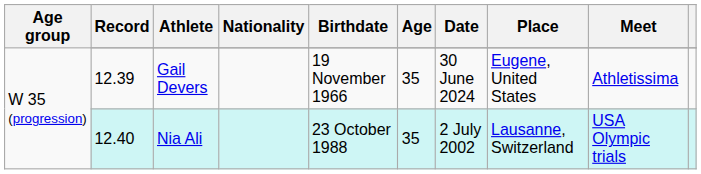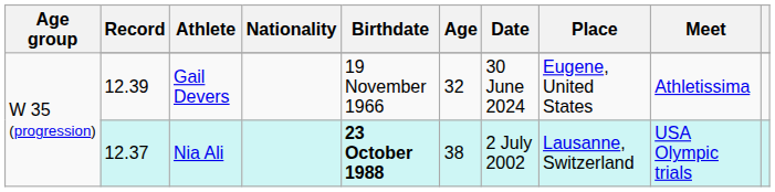Gail Devers | Age: 35 -> 32
Nia Ali | Record: 12.40 -> 12.37
Nia Ali | Birthdate: normal -> bold
Nia Ali | Age: 35 -> 38
